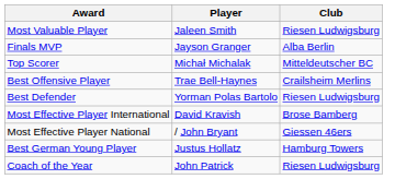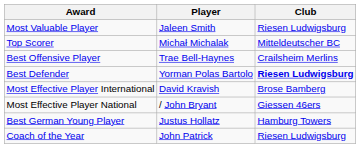- row: Finals MVP | Jayson Granger | Alba Berlin
Best Defender | Club: normal -> bold
